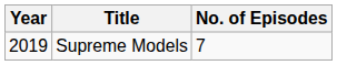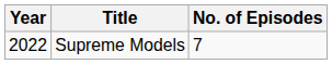Supreme Models | Year: 2019 -> 2022
